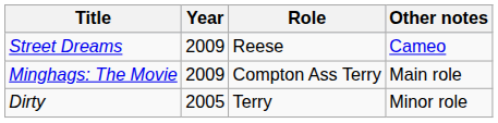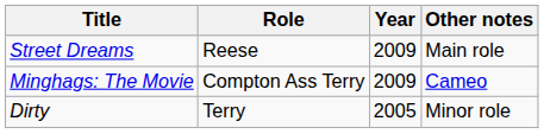columns swapped: Year <-> Role
Street Dreams | Other notes: Cameo -> Main role
Minghags: The Movie | Other notes: Main role -> Cameo
